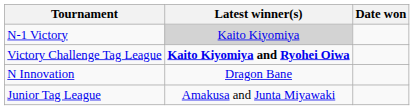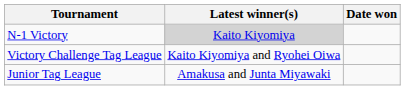Victory Challenge Tag League | Latest winner(s): bold -> normal
- row: N Innovation | Dragon Bane
